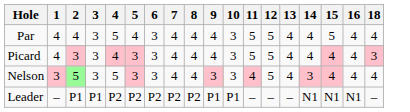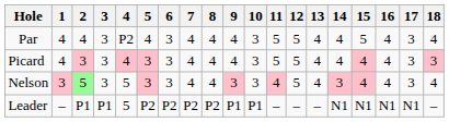+ column: 17 | 3 | 3 | 3 | N1
Par | 4: 5 -> P2
Leader | 4: P2 -> 5
